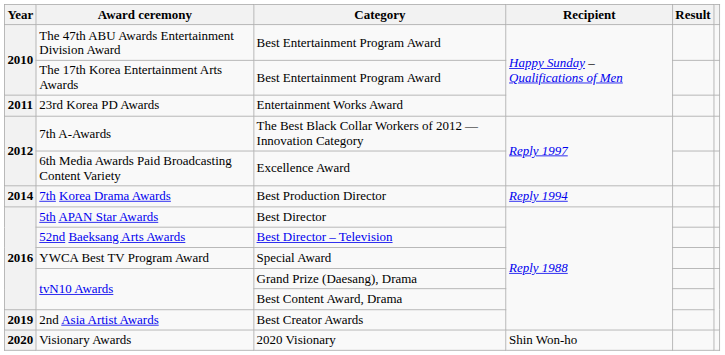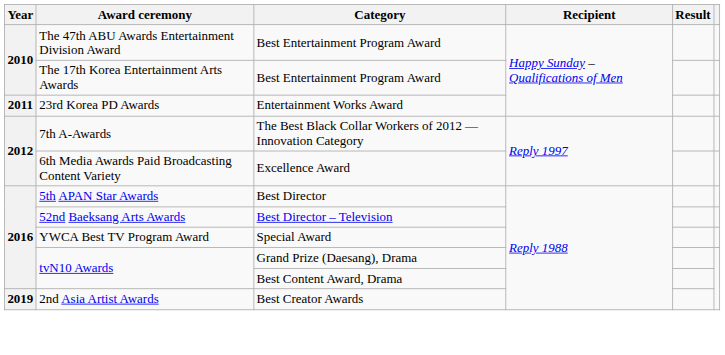- row: 2014 | 7th Korea Drama Awards | Best Production Director | Reply 1994
- row: 2020 | Visionary Awards | 2020 Visionary | Shin Won-ho
